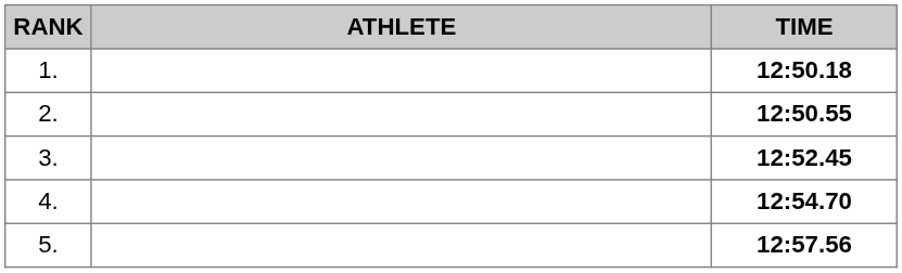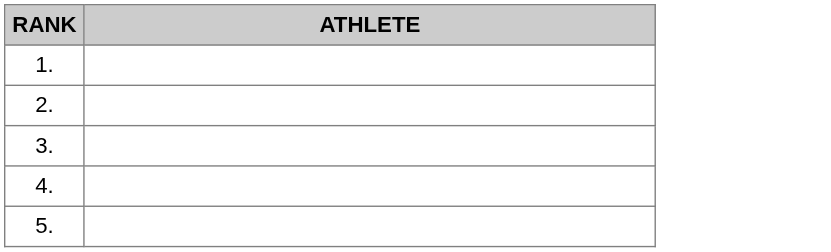- column: TIME | 12:50.18 | 12:50.55 | 12:52.45 | 12:54.70 | 12:57.56
